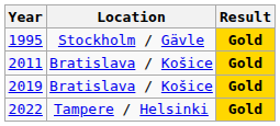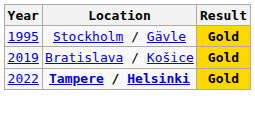- row: 2011 | Bratislava / Košice | Gold
2022 | Location: normal -> bold
